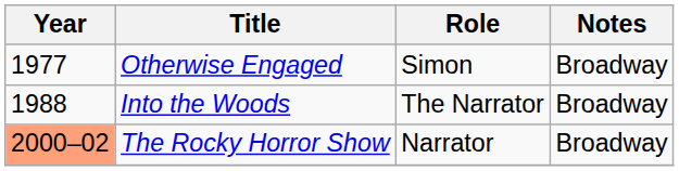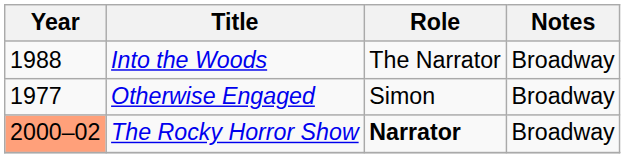rows swapped: Otherwise Engaged <-> Into the Woods
The Rocky Horror Show | Role: normal -> bold
